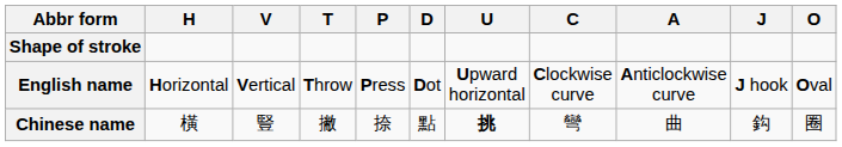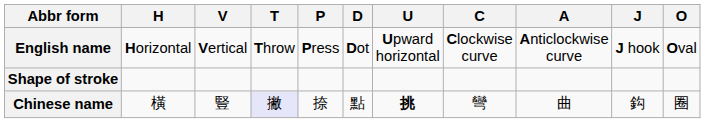rows swapped: Shape of stroke <-> English name
Chinese name | T: no background -> lavender background
